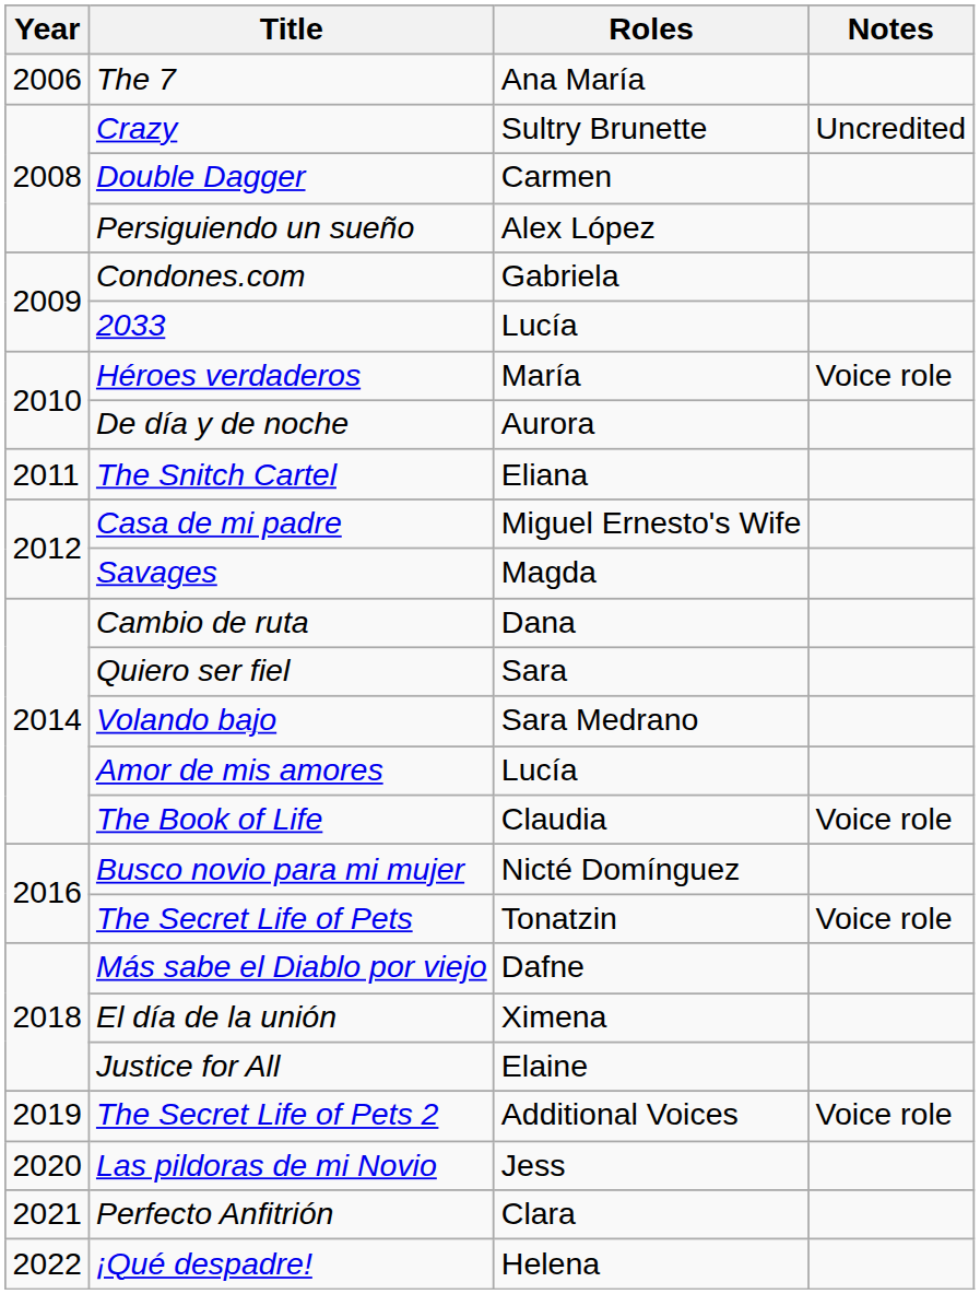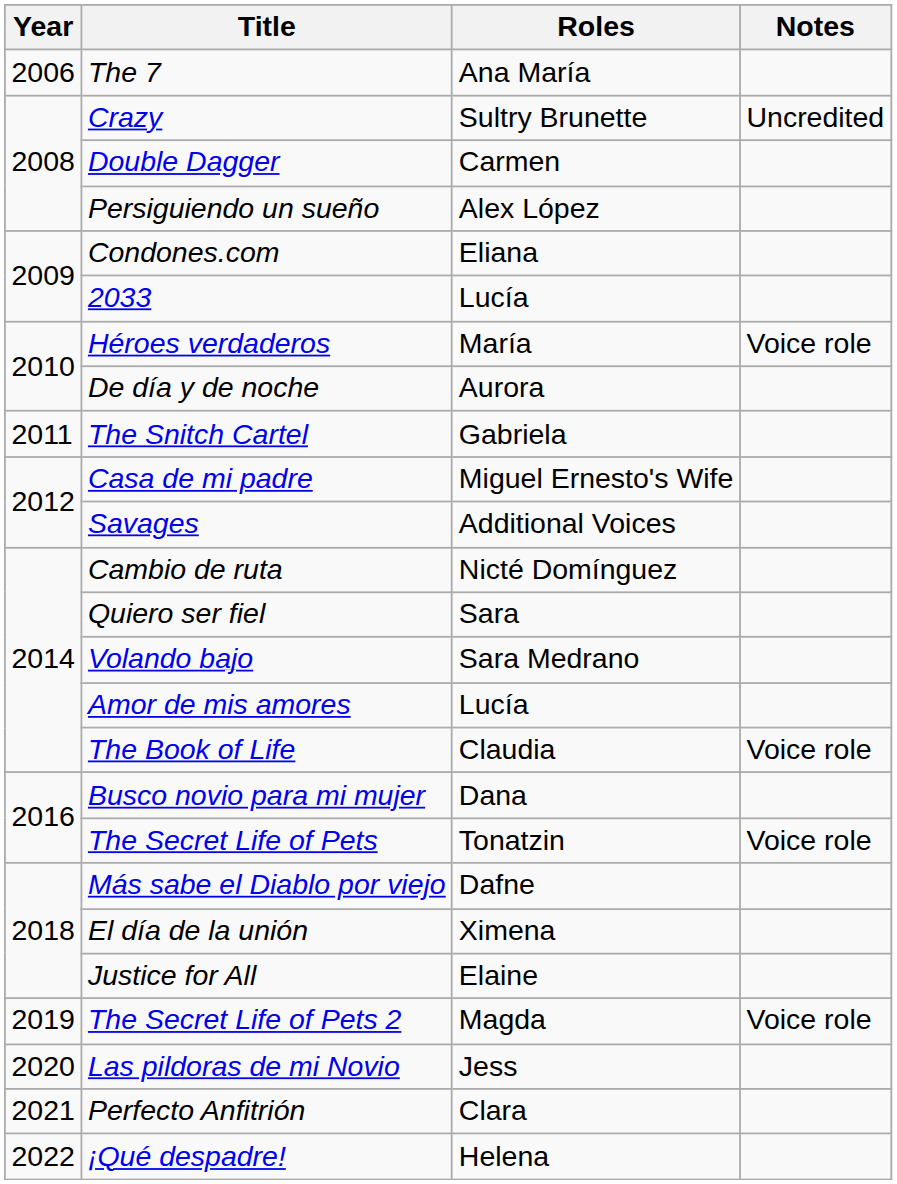Condones.com | Roles: Gabriela -> Eliana
The Snitch Cartel | Roles: Eliana -> Gabriela
Savages | Roles: Magda -> Additional Voices
Cambio de ruta | Roles: Dana -> Nicté Domínguez
Busco novio para mi mujer | Roles: Nicté Domínguez -> Dana
The Secret Life of Pets 2 | Roles: Additional Voices -> Magda
